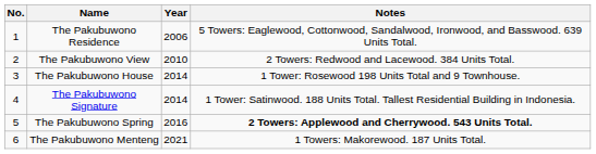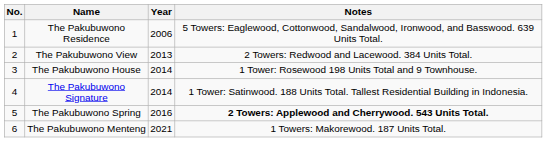The Pakubuwono View | Year: 2010 -> 2013
